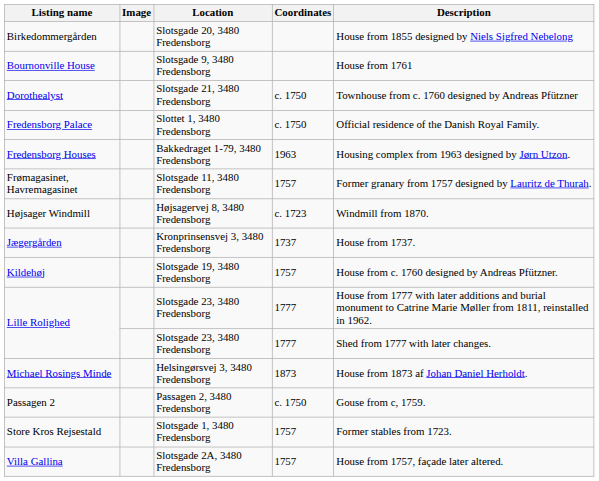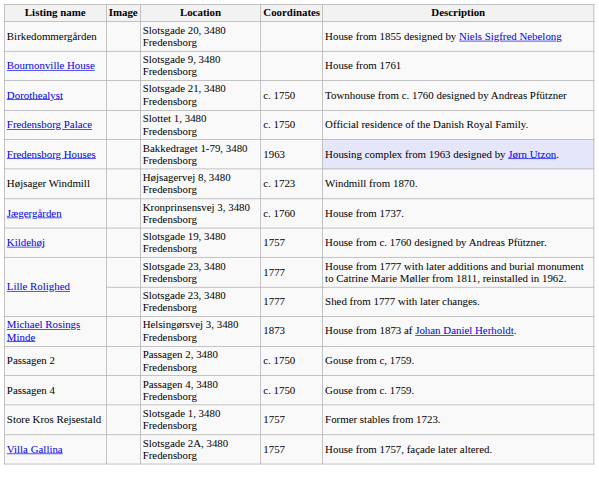Fredensborg Houses | Description: no background -> lavender background
- row: Frømagasinet, Havremagasinet | Slotsgade 11, 3480 Fredensborg | 1757 | Former granary from 1757 designed by Lauritz de Thurah.
Jægergården | Coordinates: 1737 -> c. 1760
+ row: Passagen 4 | Passagen 4, 3480 Fredensborg | c. 1750 | Gouse from c. 1759.
